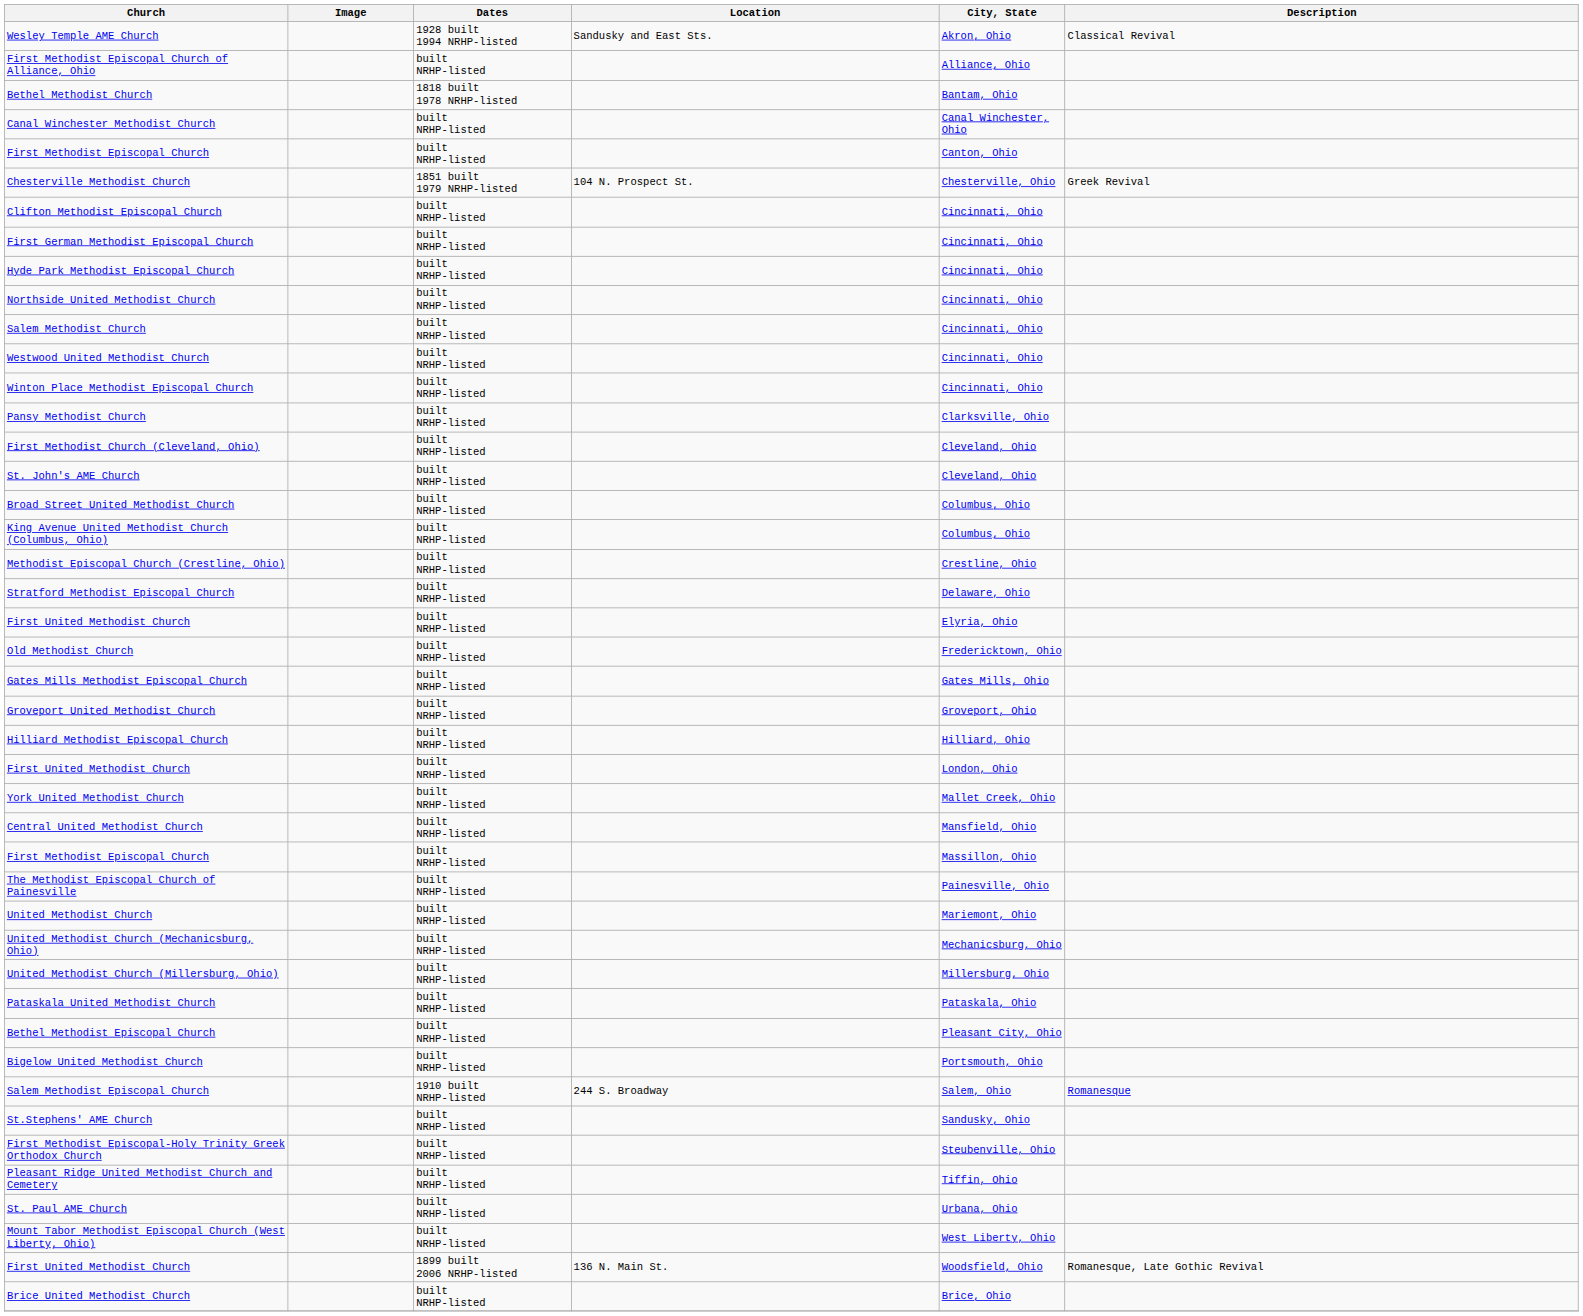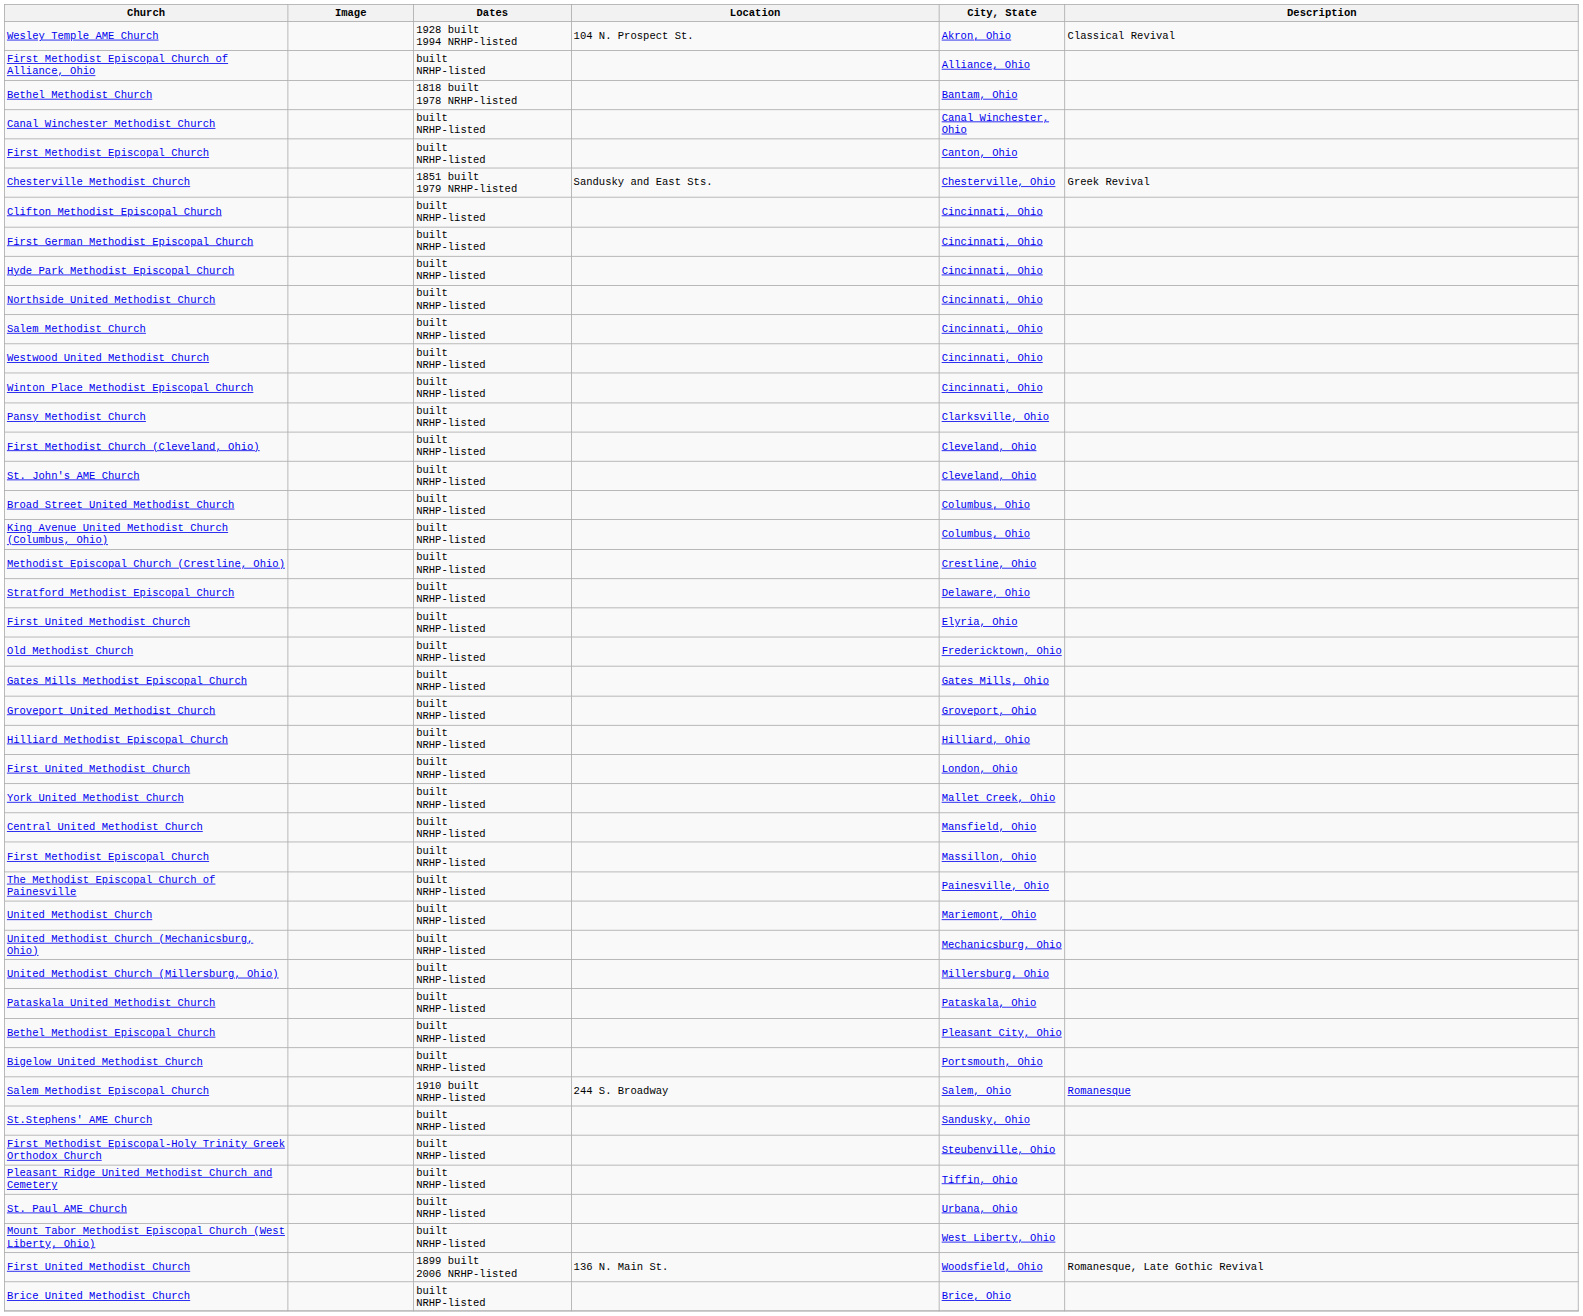Wesley Temple AME Church | Location: Sandusky and East Sts. -> 104 N. Prospect St.
Chesterville Methodist Church | Location: 104 N. Prospect St. -> Sandusky and East Sts.
